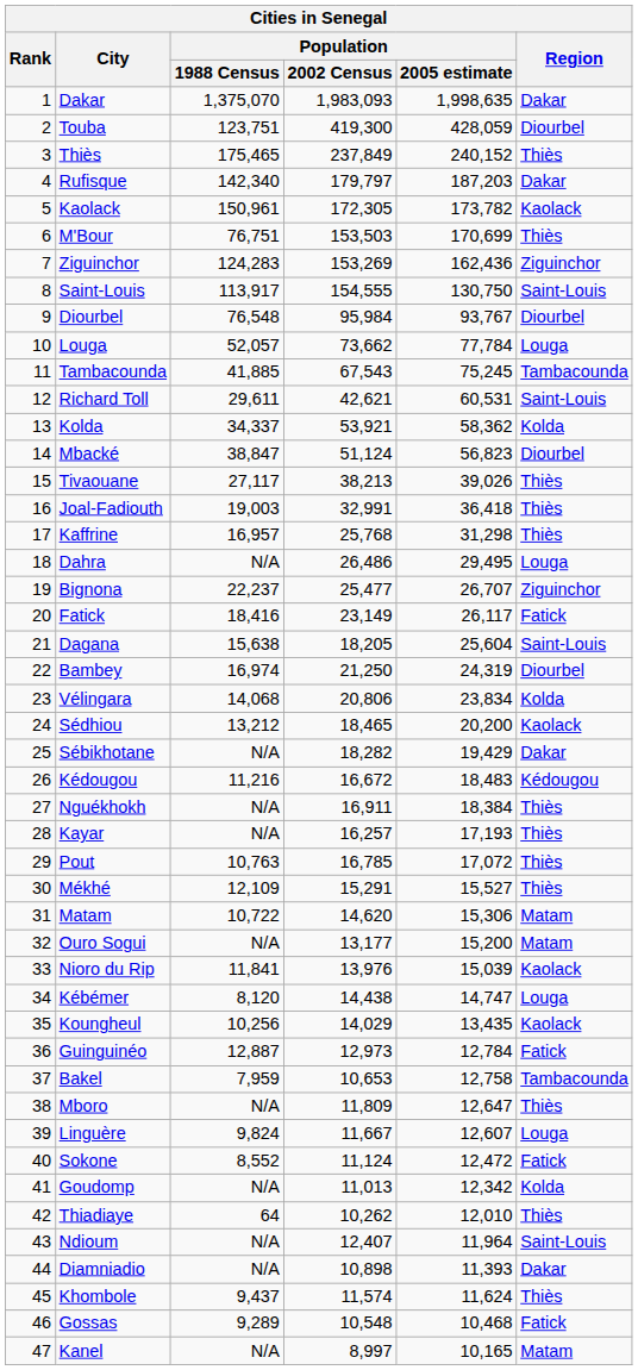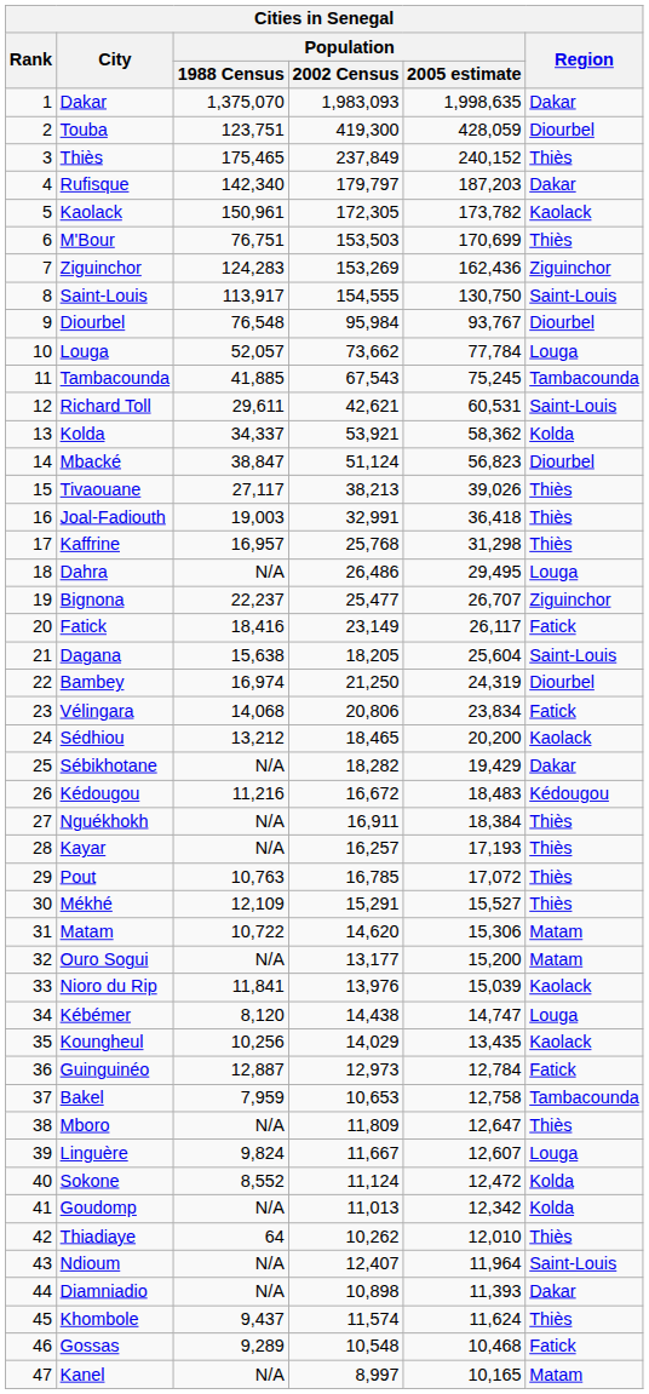Vélingara | Region: Kolda -> Fatick
Sokone | Region: Fatick -> Kolda
